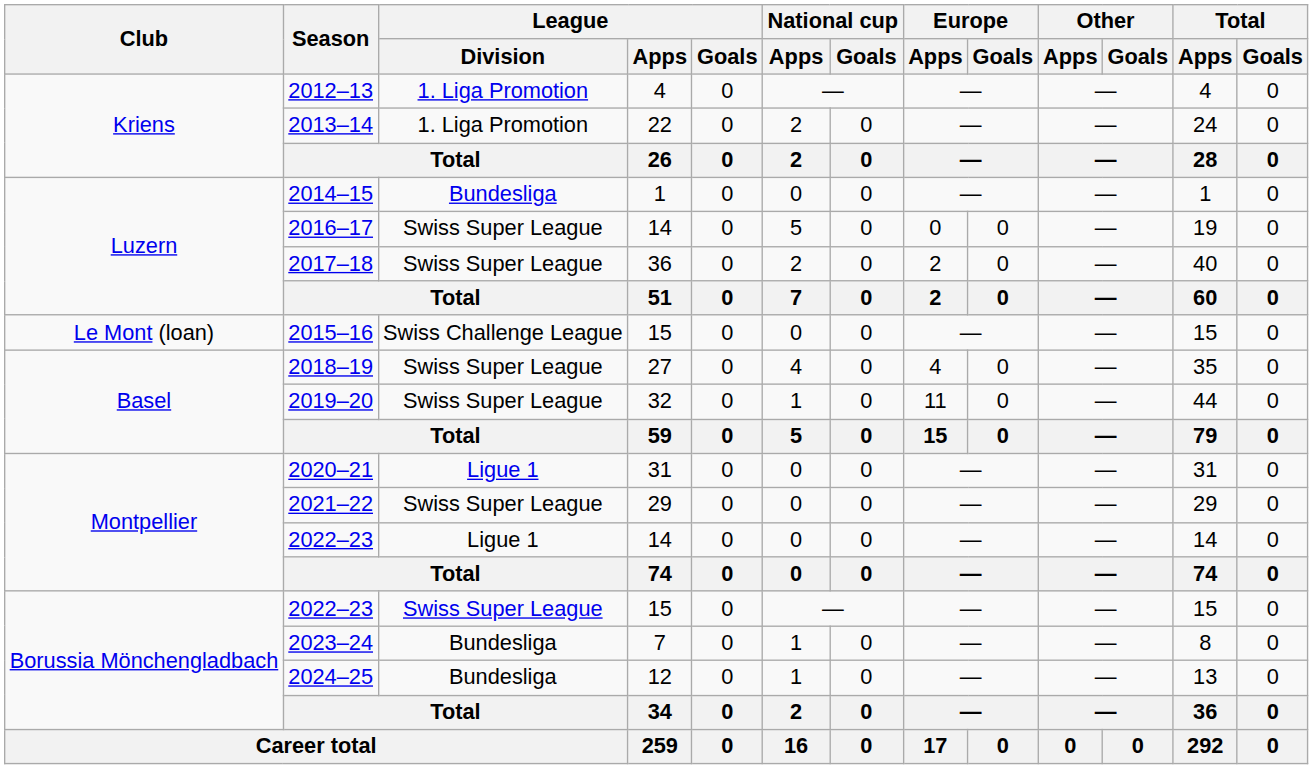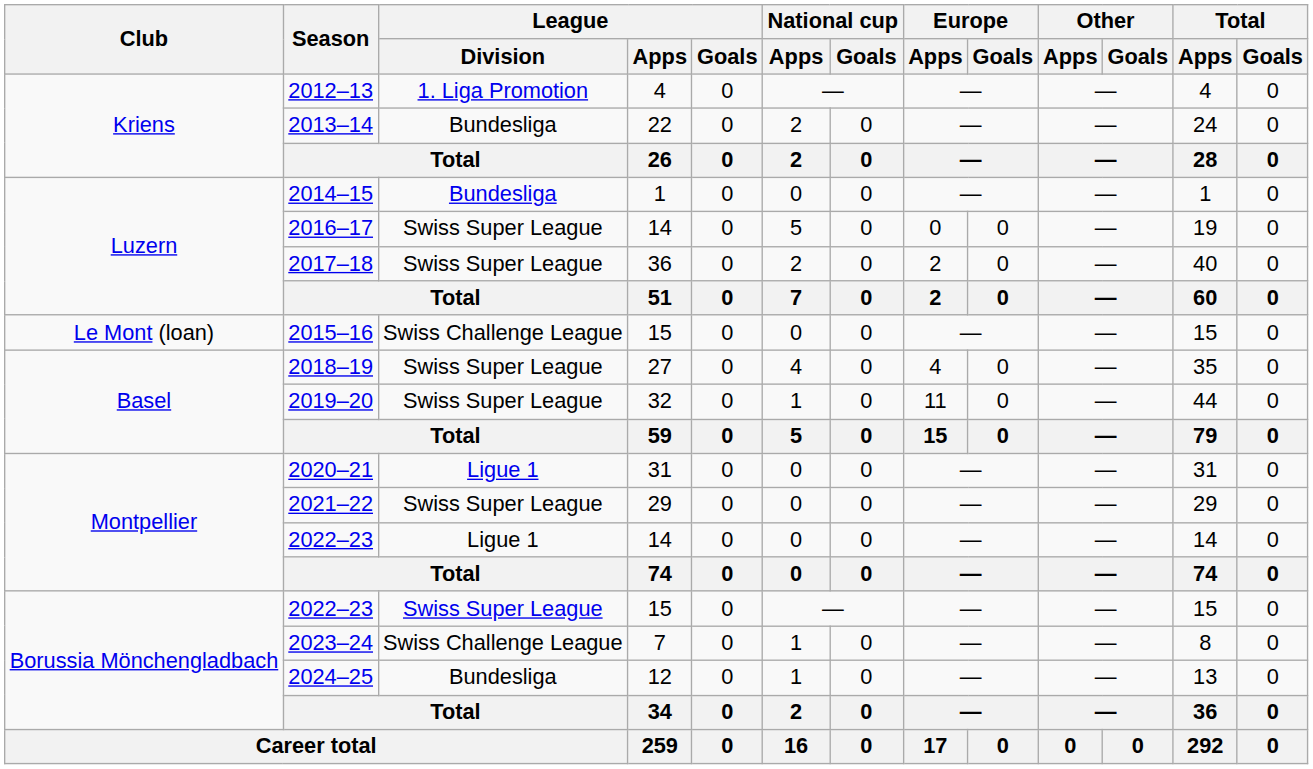2013–14 | League / Division: 1. Liga Promotion -> Bundesliga
2023–24 | League / Division: Bundesliga -> Swiss Challenge League
